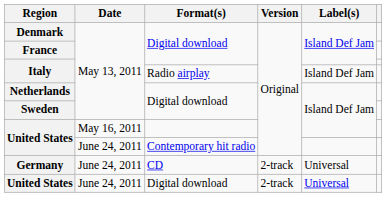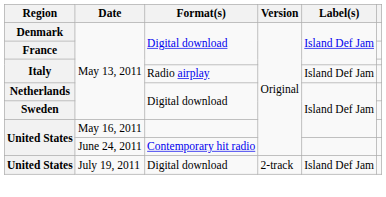- row: Germany | June 24, 2011 | CD | 2-track | Universal
United States / Digital download | Date: June 24, 2011 -> July 19, 2011
United States / Digital download | Label(s): Universal -> Island Def Jam
